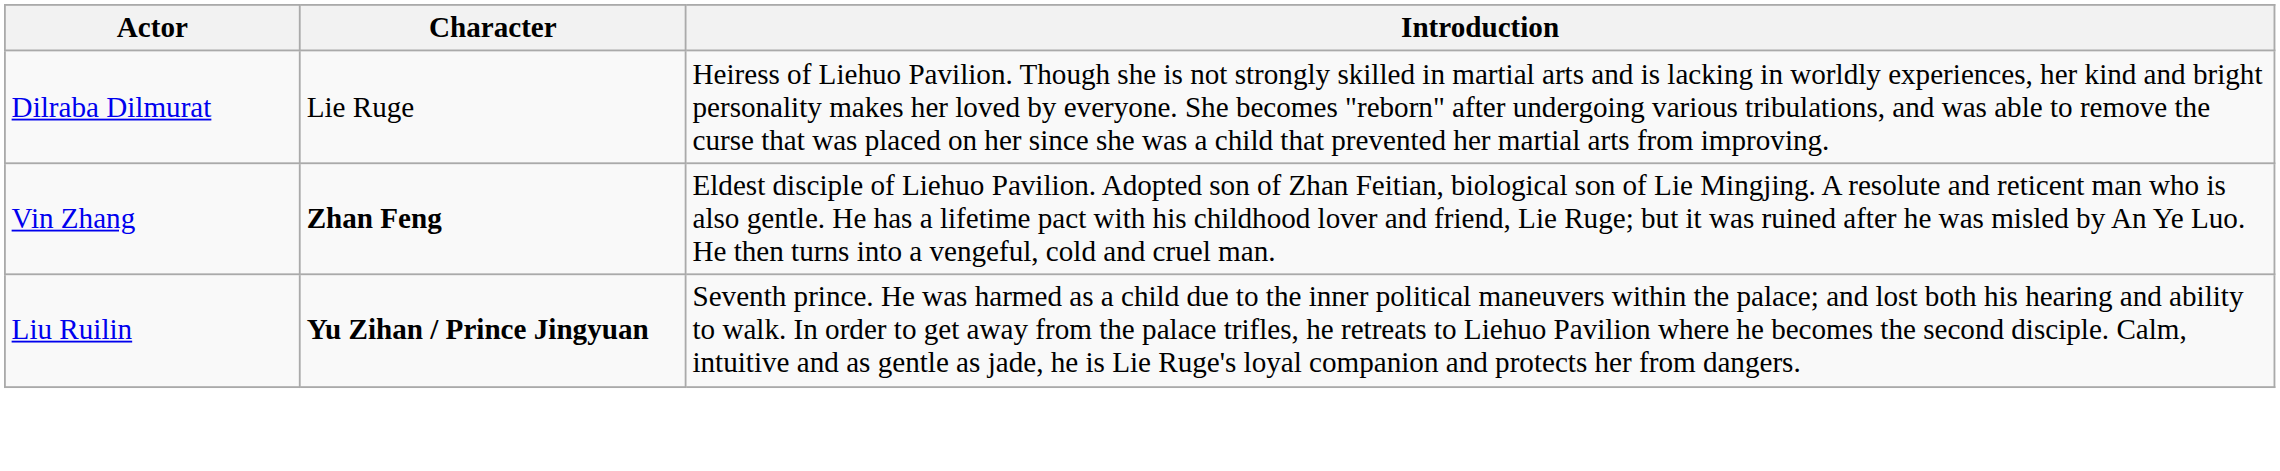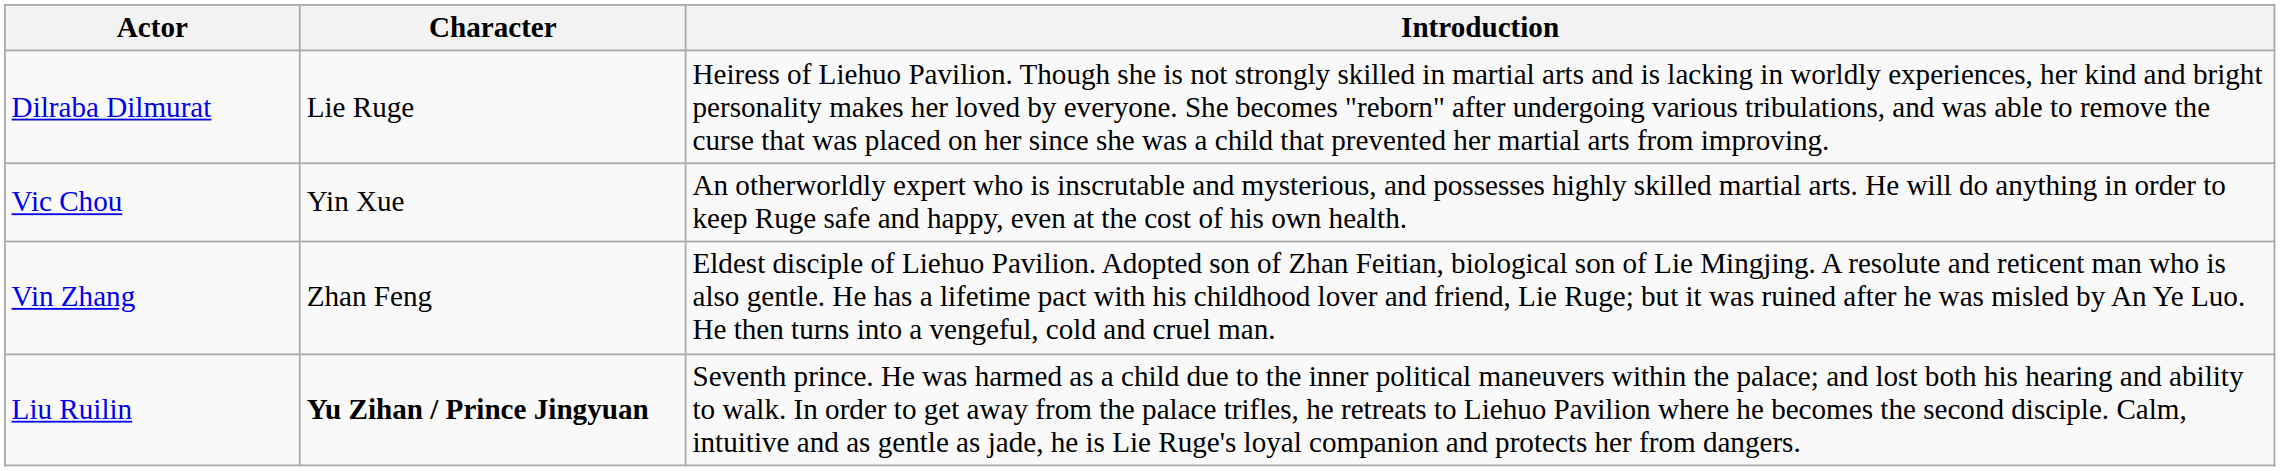+ row: Vic Chou | Yin Xue | An otherworldly expert who is inscrutable and mysterious, and possesses highly skilled martial arts. He will do anything in order to keep Ruge safe and happy, even at the cost of his own health.
Vin Zhang | Character: bold -> normal
